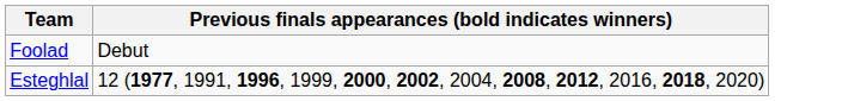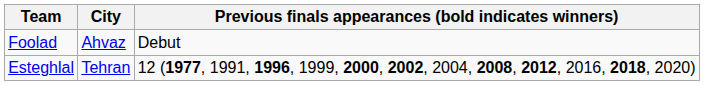+ column: City | Ahvaz | Tehran
